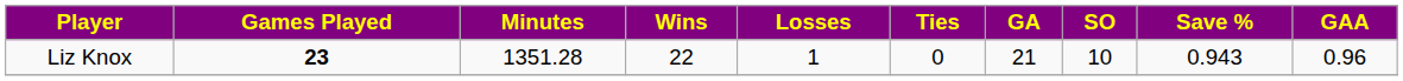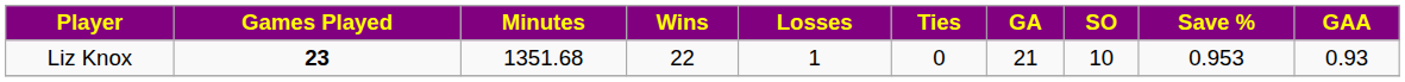Liz Knox | Minutes: 1351.28 -> 1351.68
Liz Knox | Save %: 0.943 -> 0.953
Liz Knox | GAA: 0.96 -> 0.93
